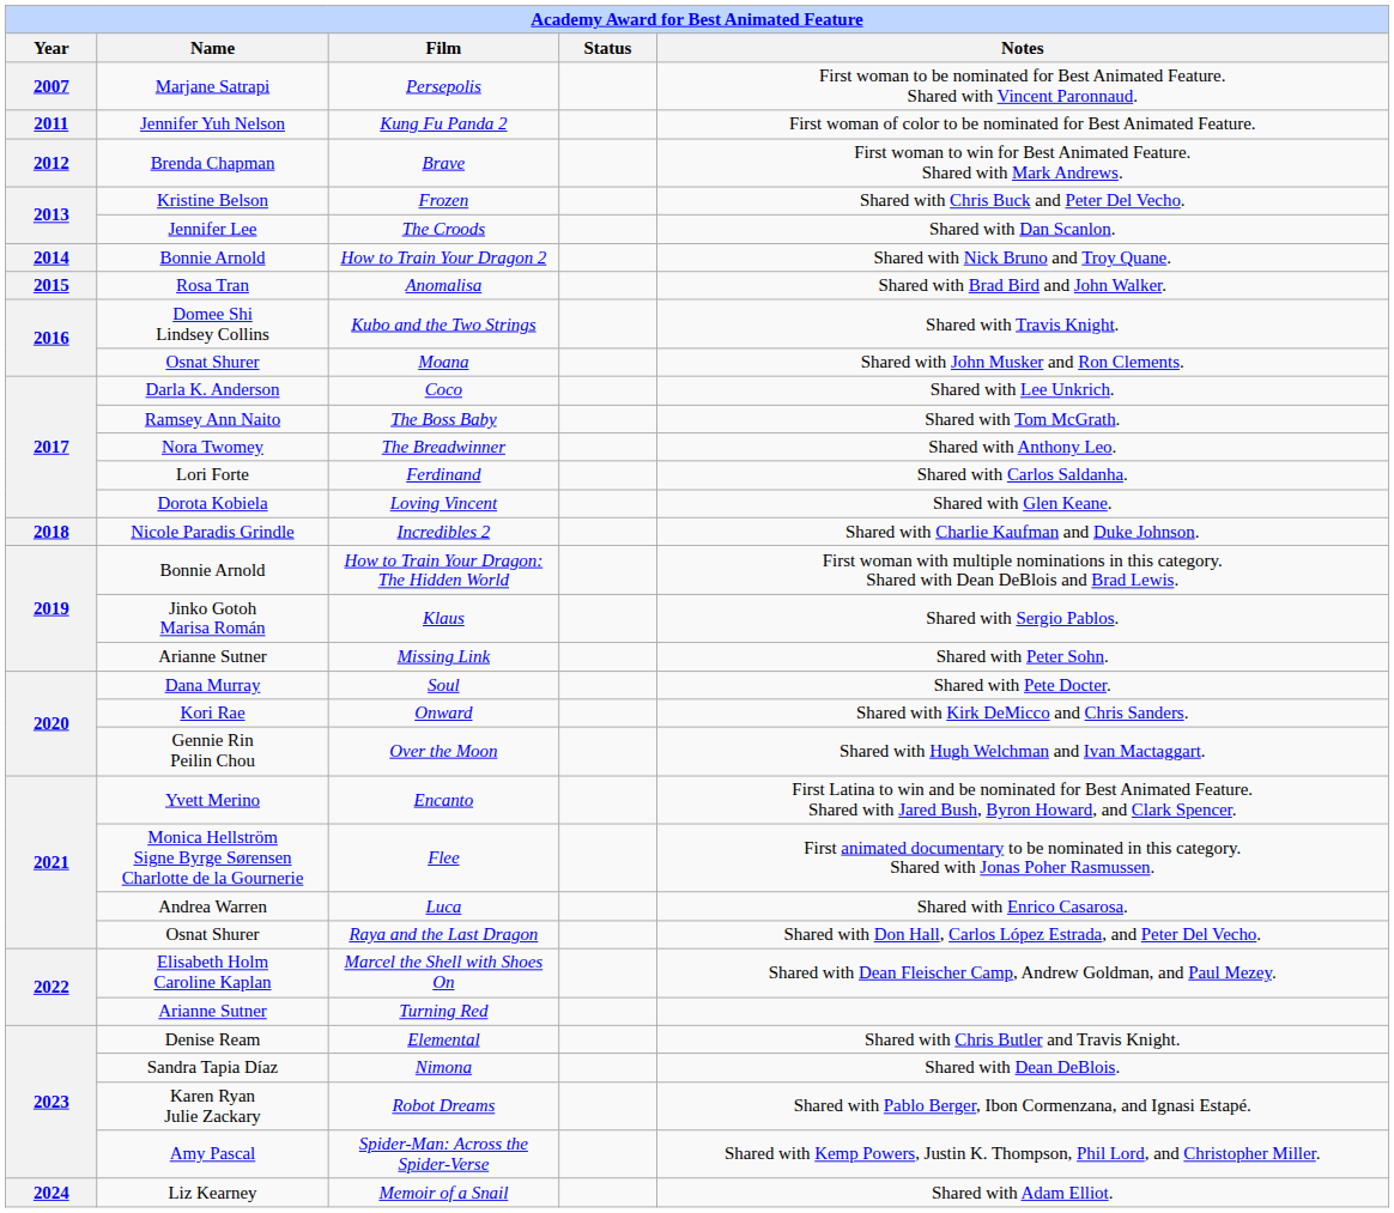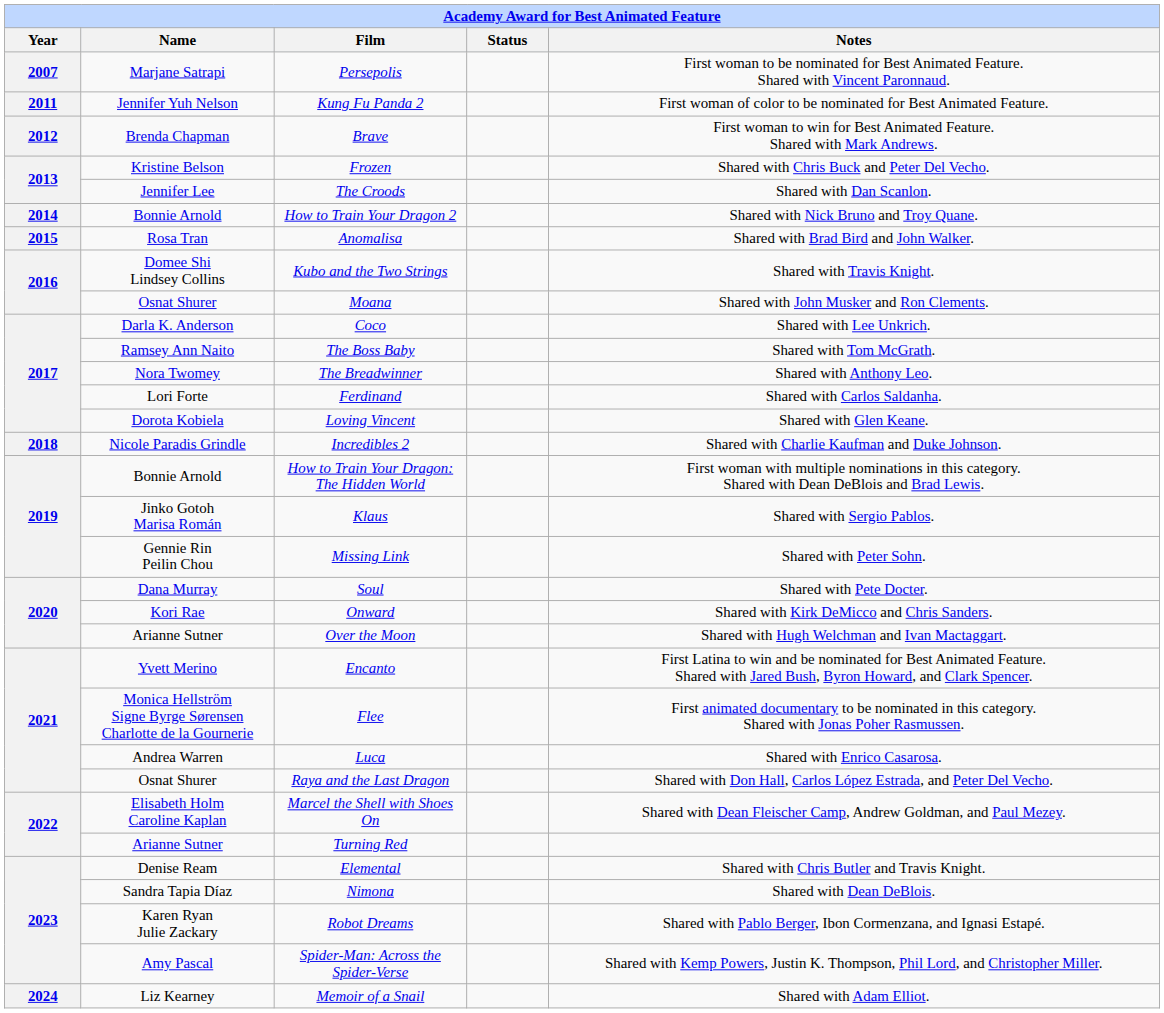Missing Link | Name: Arianne Sutner -> Gennie Rin Peilin Chou
Over the Moon | Name: Gennie Rin Peilin Chou -> Arianne Sutner
